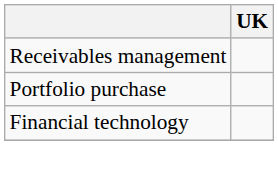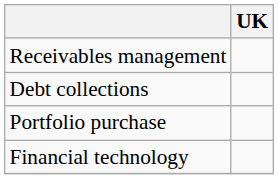+ row: Debt collections
